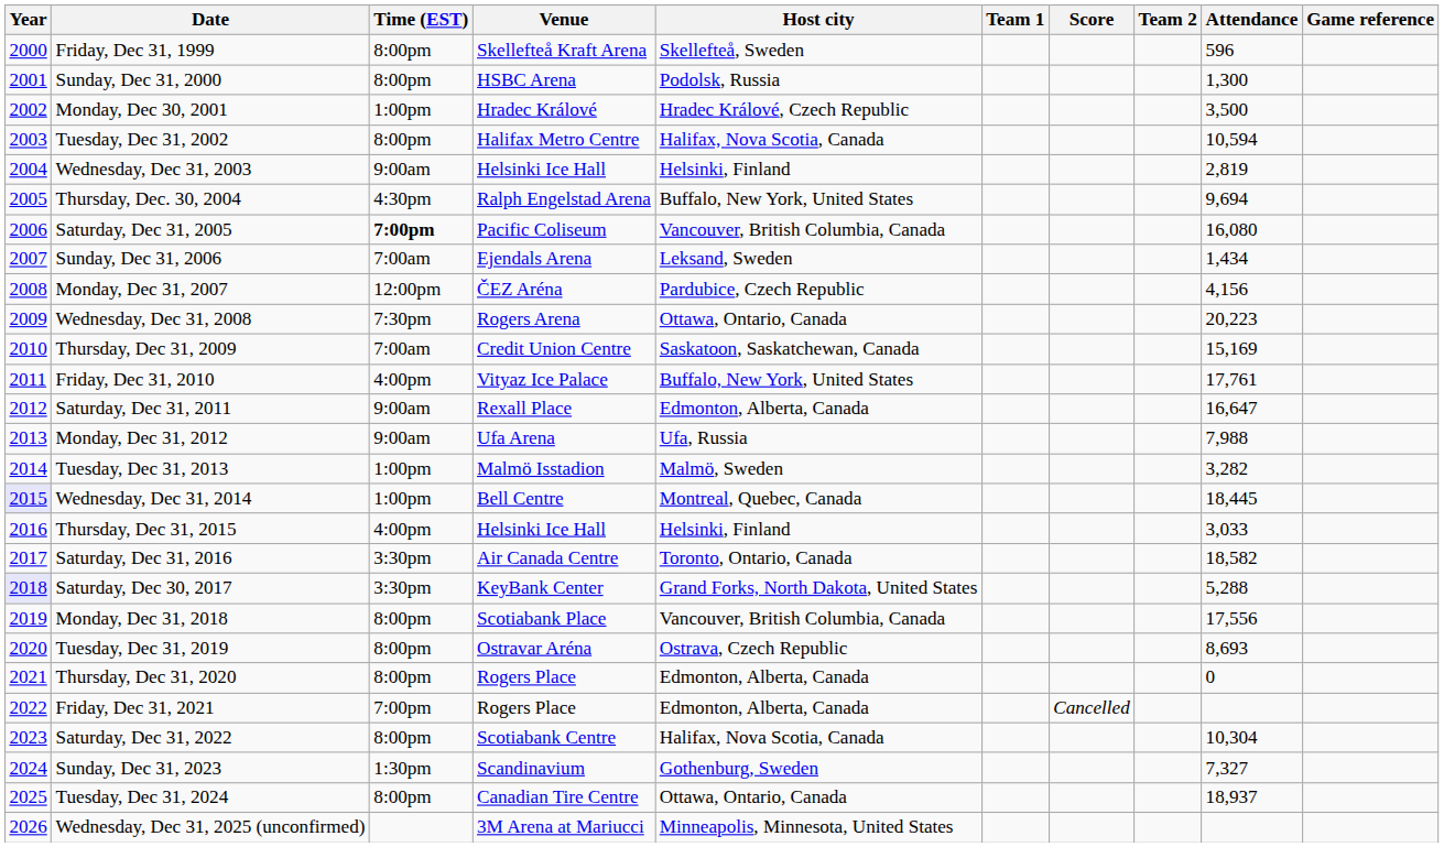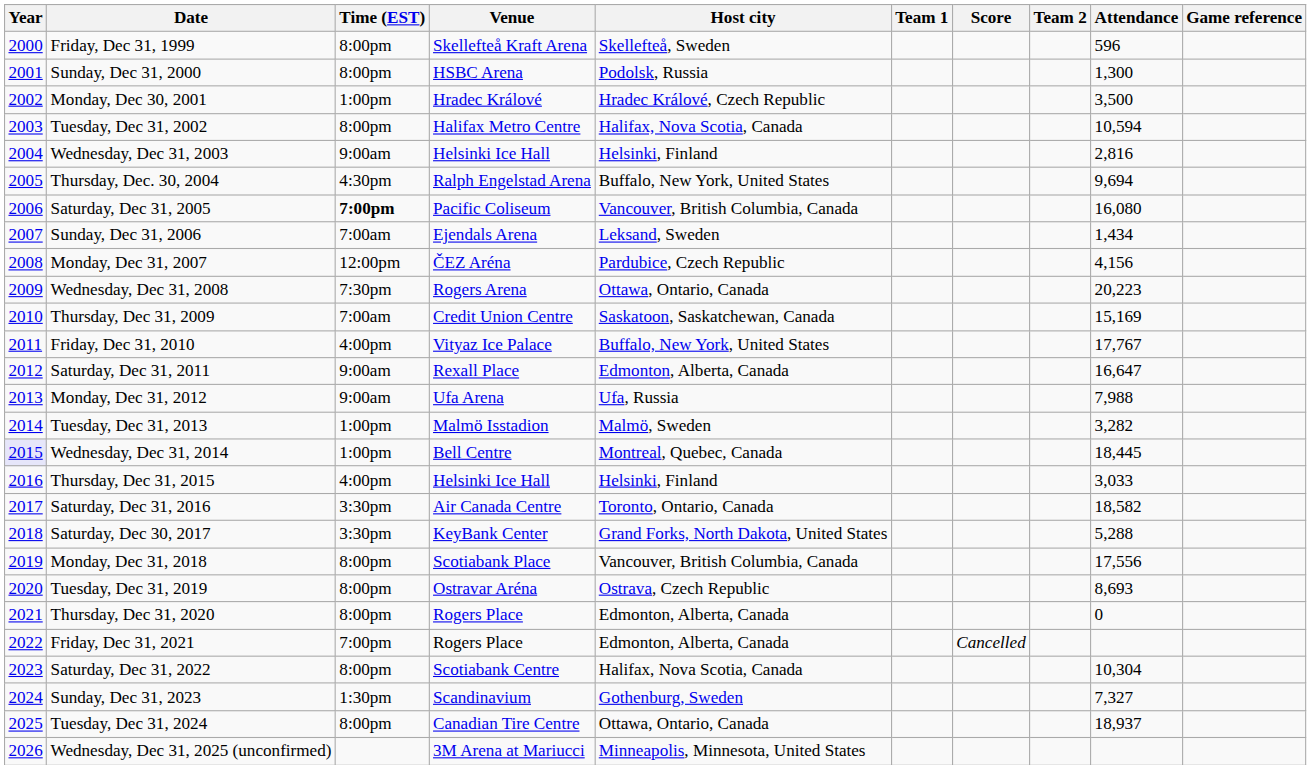Wednesday, Dec 31, 2003 | Attendance: 2,819 -> 2,816
Friday, Dec 31, 2010 | Attendance: 17,761 -> 17,767
Saturday, Dec 30, 2017 | Year: lavender background -> no background
